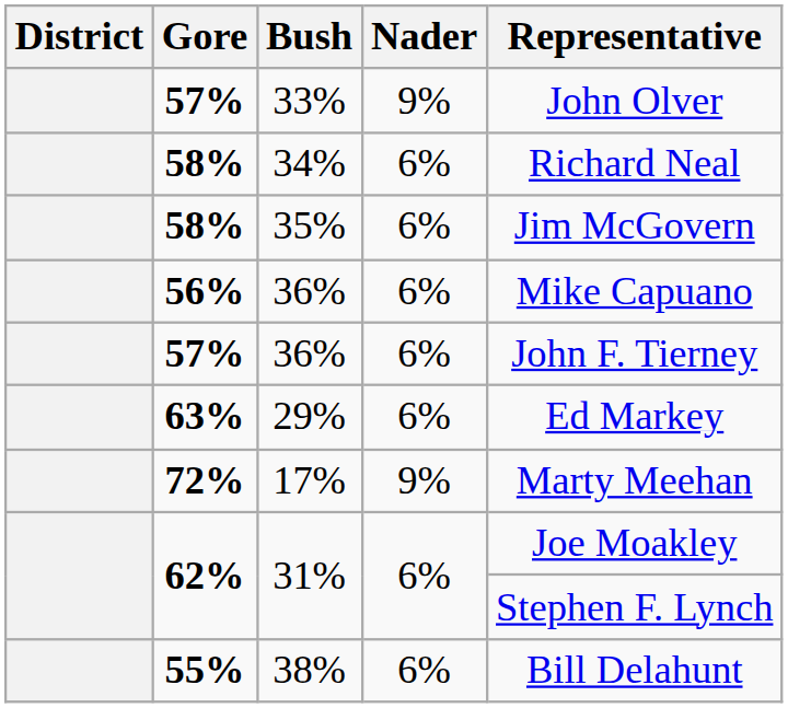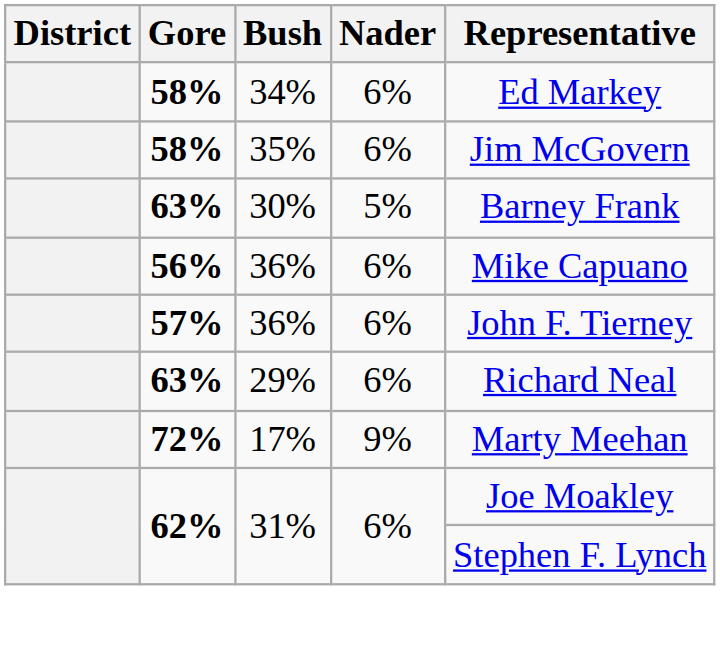- row: 57% | 33% | 9% | John Olver
34% | Representative: Richard Neal -> Ed Markey
+ row: 63% | 30% | 5% | Barney Frank
29% | Representative: Ed Markey -> Richard Neal
- row: 55% | 38% | 6% | Bill Delahunt
